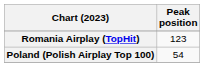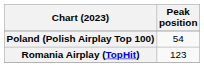rows swapped: Poland (Polish Airplay Top 100) <-> Romania Airplay (TopHit)
